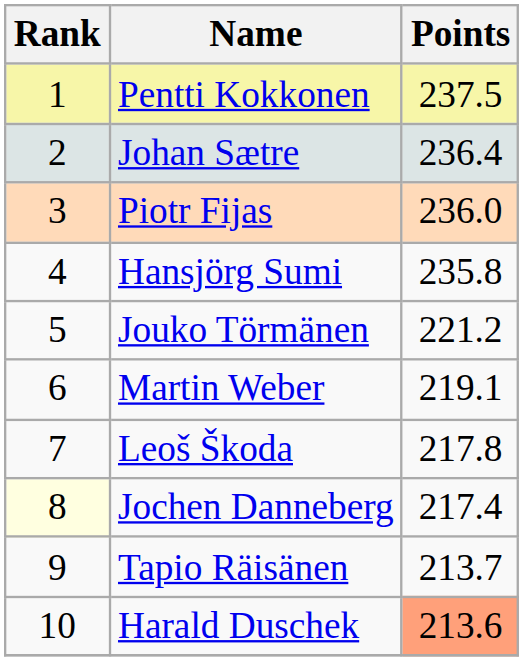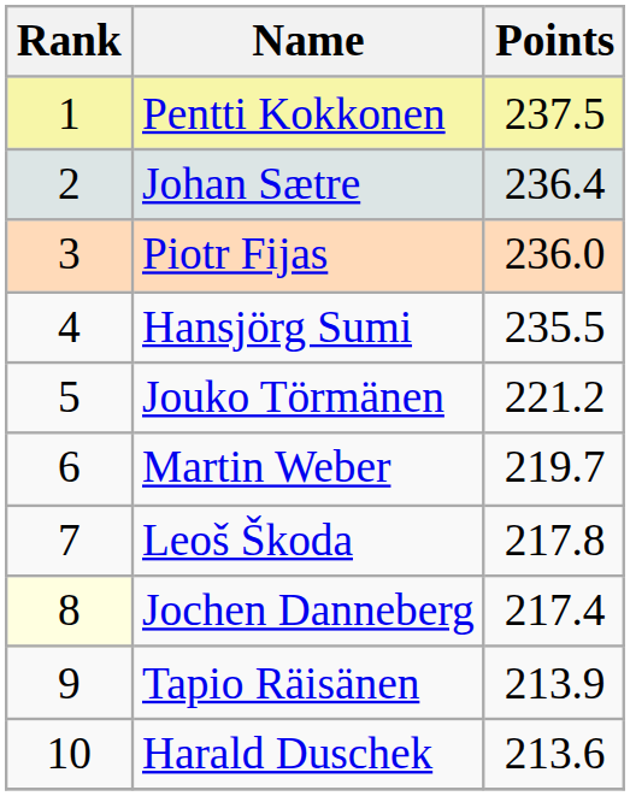Hansjörg Sumi | Points: 235.8 -> 235.5
Martin Weber | Points: 219.1 -> 219.7
Tapio Räisänen | Points: 213.7 -> 213.9
Harald Duschek | Points: lightsalmon background -> no background
